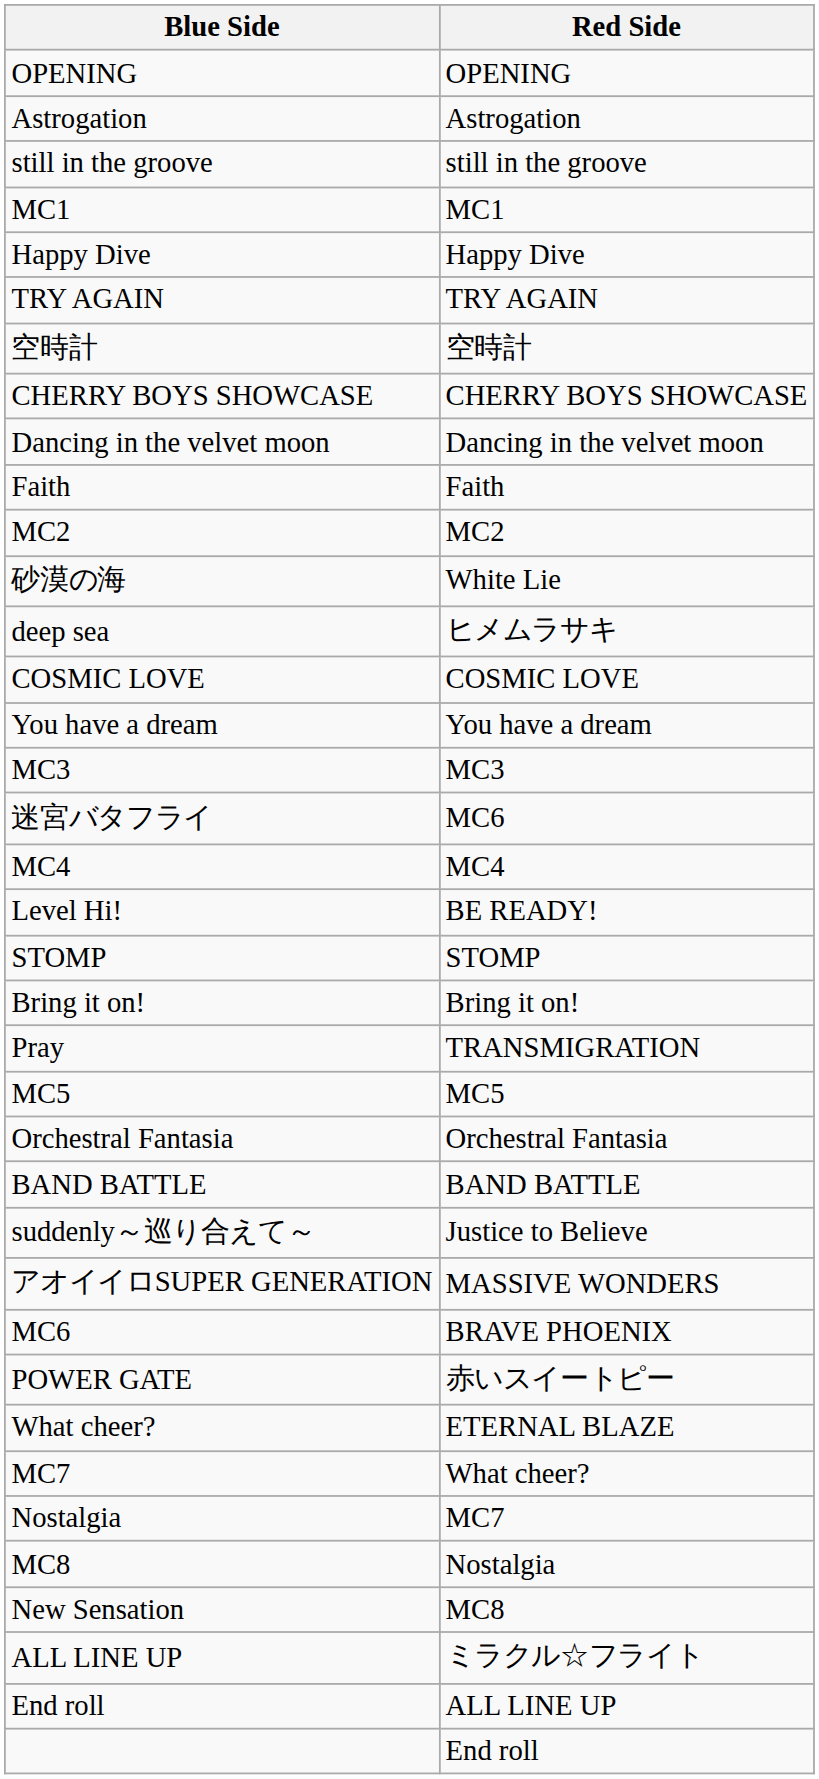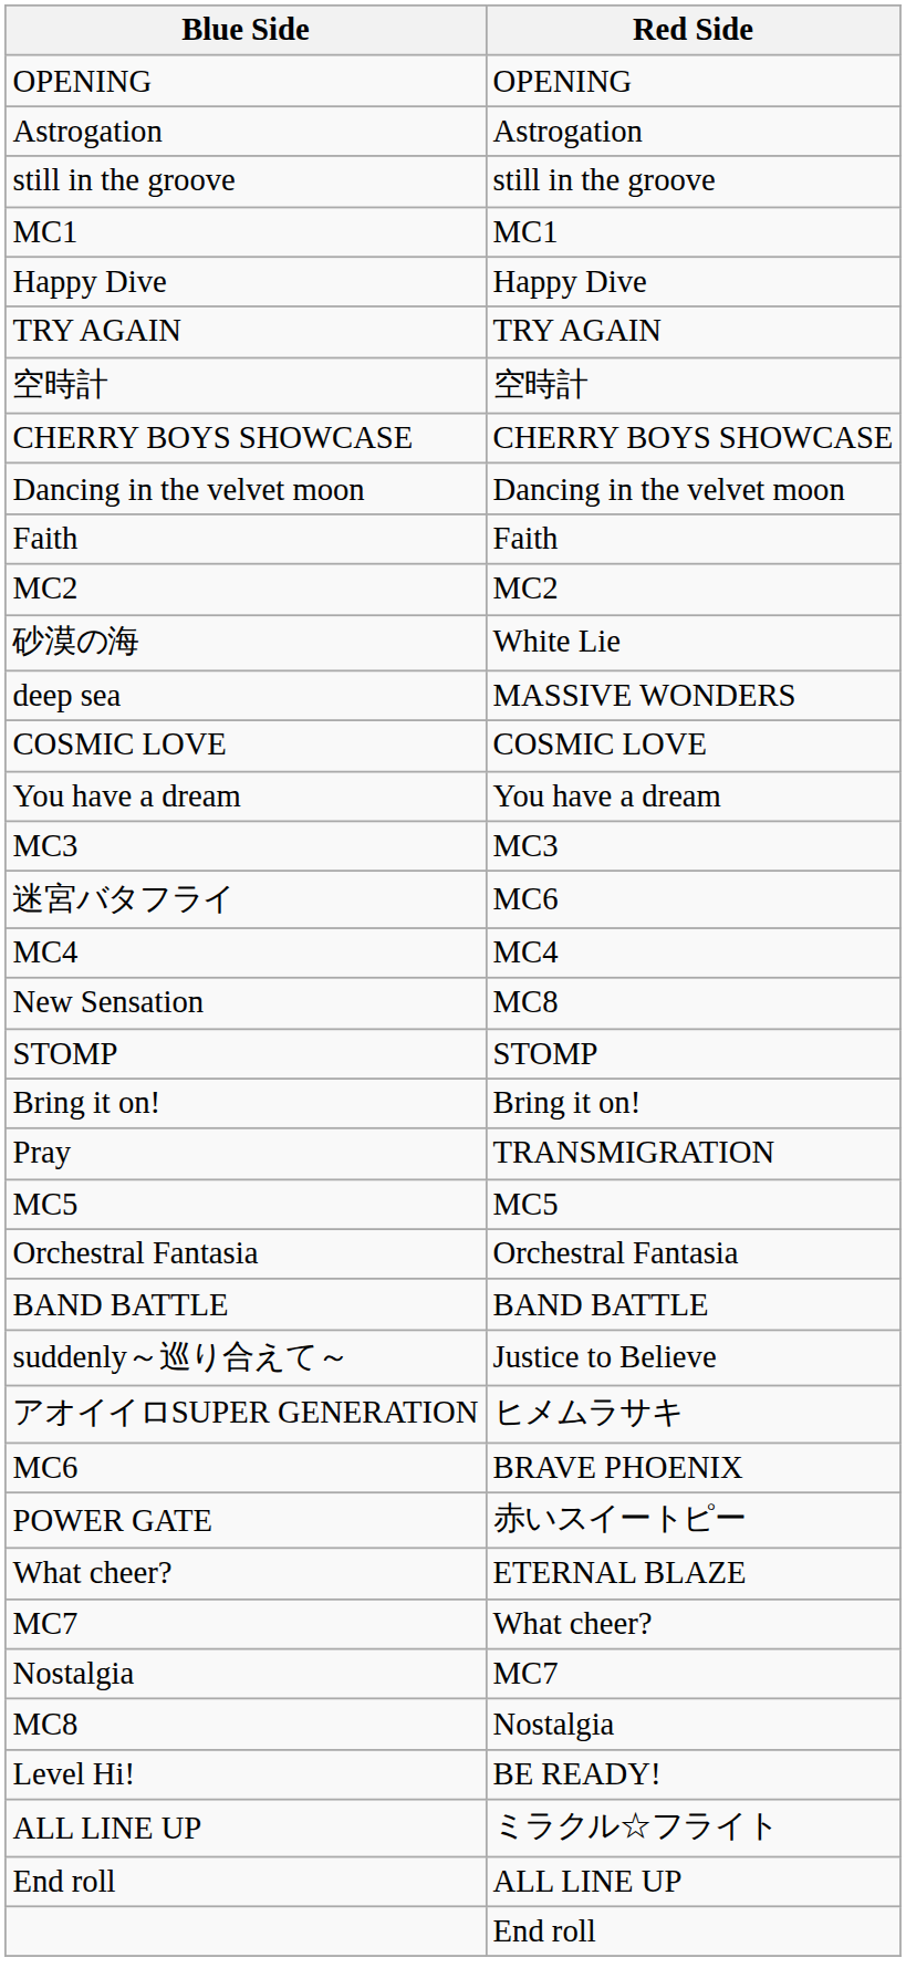deep sea | Red Side: ヒメムラサキ -> MASSIVE WONDERS
rows swapped: Level Hi! <-> New Sensation
アオイイロSUPER GENERATION | Red Side: MASSIVE WONDERS -> ヒメムラサキ
